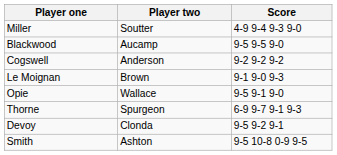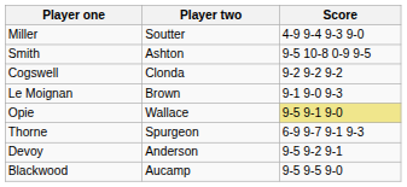rows swapped: Smith <-> Blackwood
Cogswell | Player two: Anderson -> Clonda
Opie | Score: no background -> khaki background
Devoy | Player two: Clonda -> Anderson
